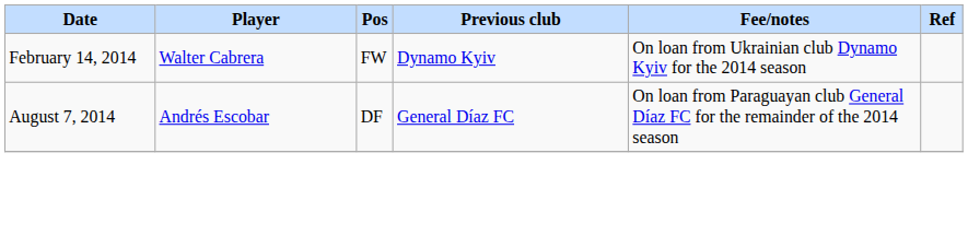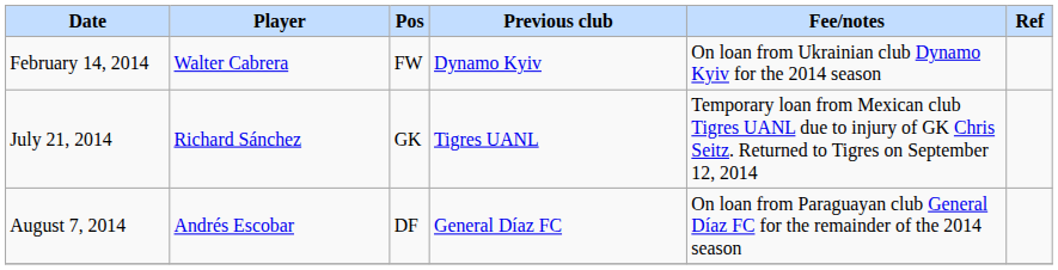+ row: July 21, 2014 | Richard Sánchez | GK | Tigres UANL | Temporary loan from Mexican club Tigres UANL due to injury of GK Chris Seitz. Returned to Tigres on September 12, 2014
